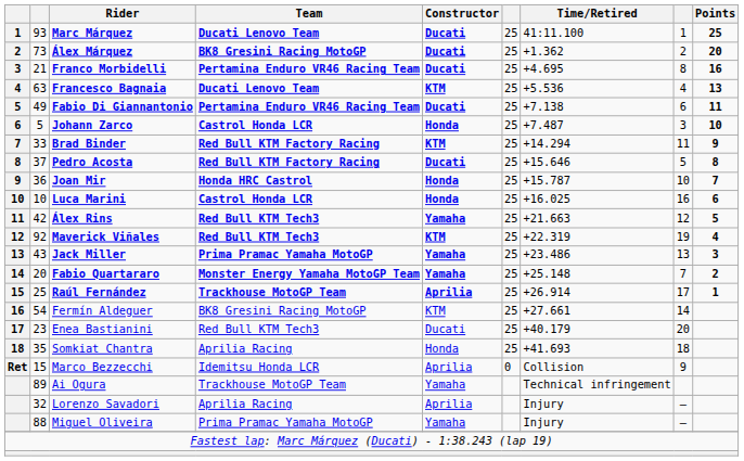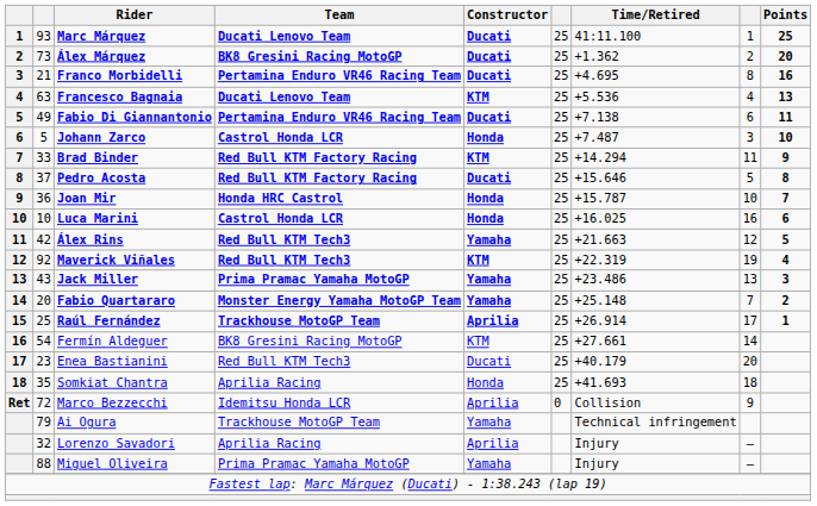Marco Bezzecchi | column 2: 15 -> 72
Ai Ogura | column 2: 89 -> 79
